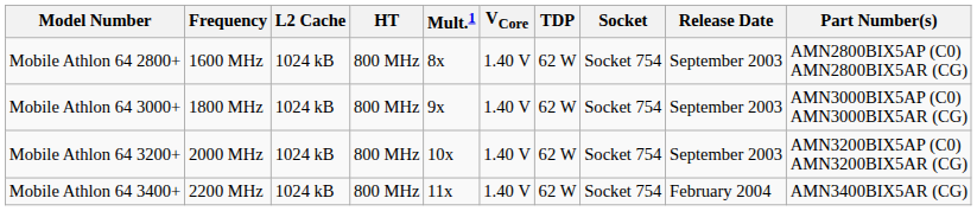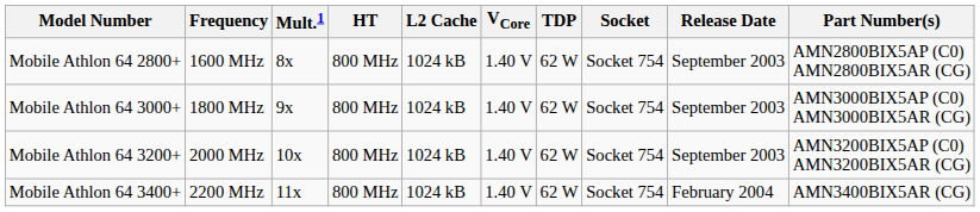columns swapped: L2 Cache <-> Mult.1
